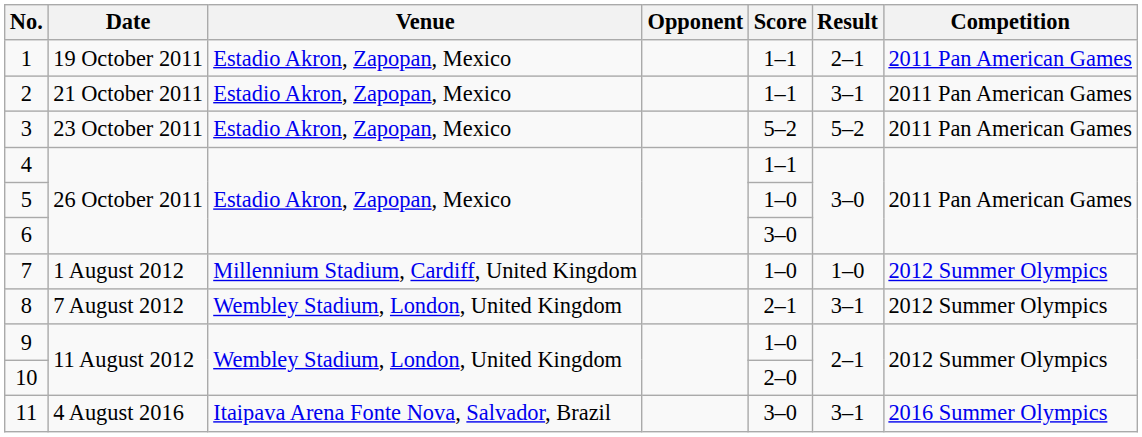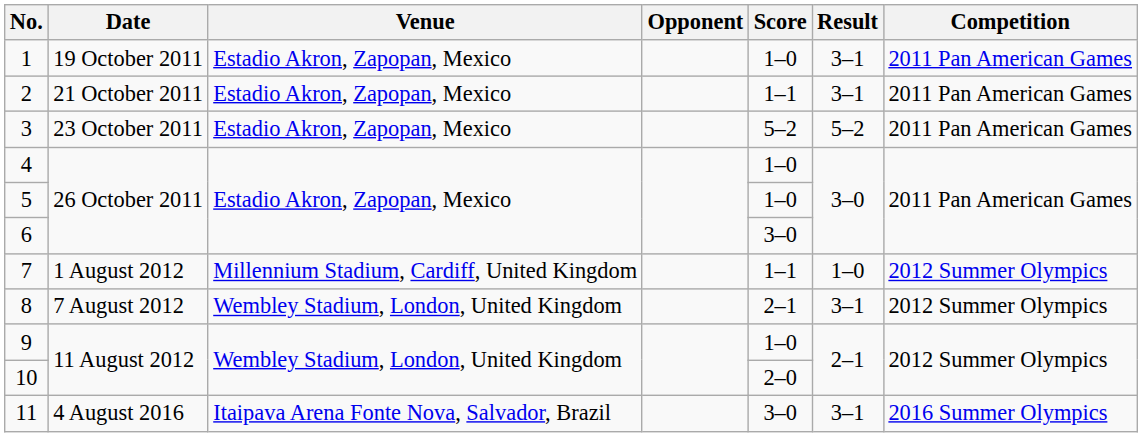1 | Score: 1–1 -> 1–0
1 | Result: 2–1 -> 3–1
4 | Score: 1–1 -> 1–0
7 | Score: 1–0 -> 1–1
